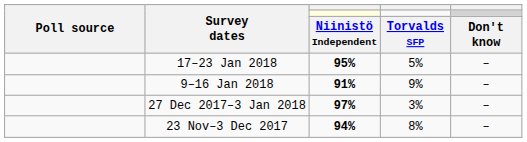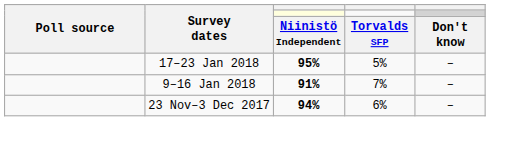9–16 Jan 2018 | column 4: 9% -> 7%
- row: 27 Dec 2017–3 Jan 2018 | 97% | 3% | –
23 Nov–3 Dec 2017 | column 4: 8% -> 6%
